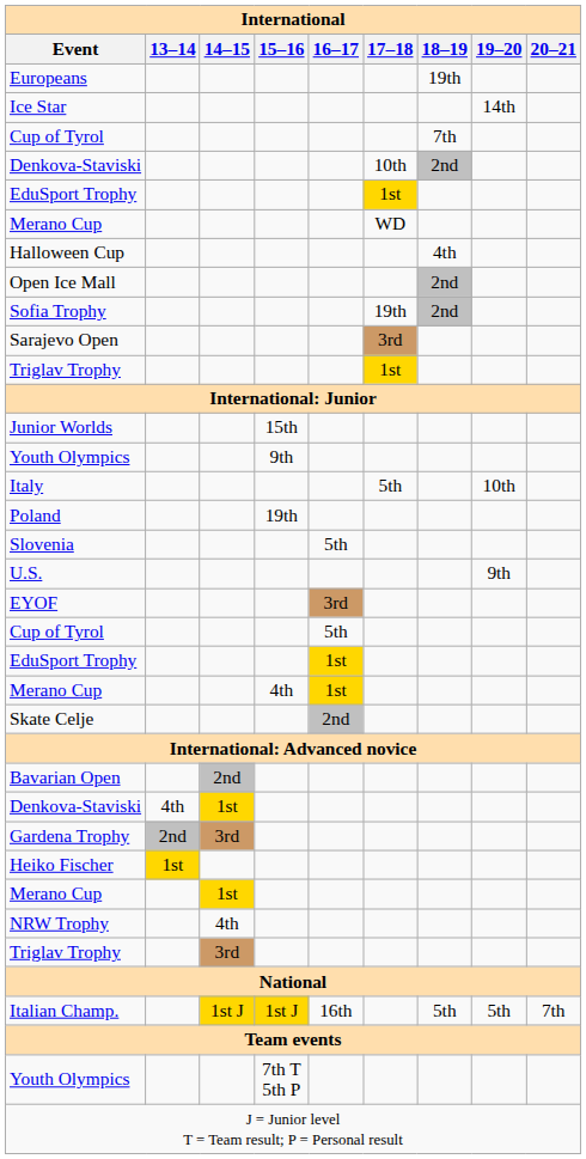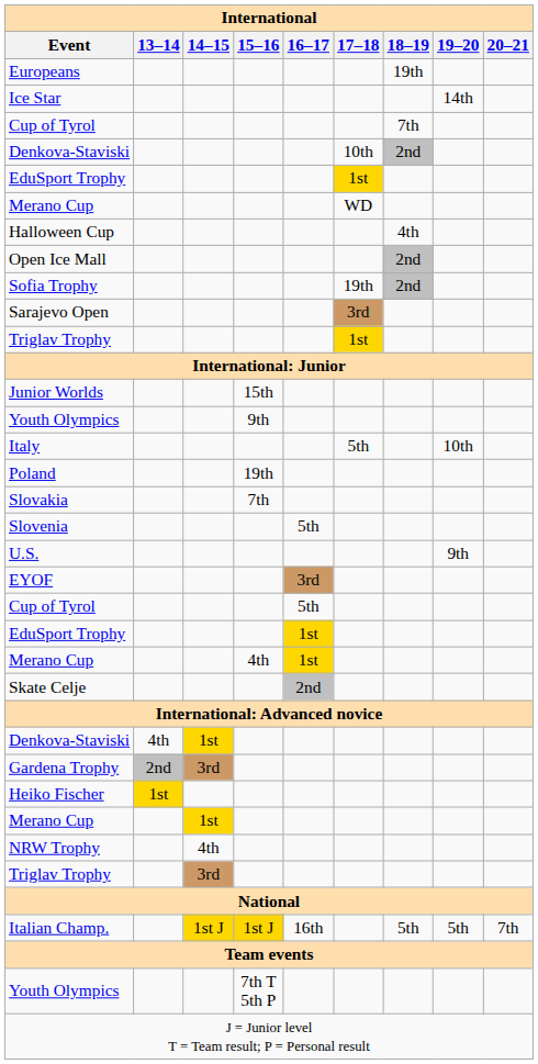+ row: Slovakia | 7th
- row: Bavarian Open | 2nd
